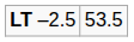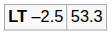LT –2.5 | column 2: 53.5 -> 53.3
